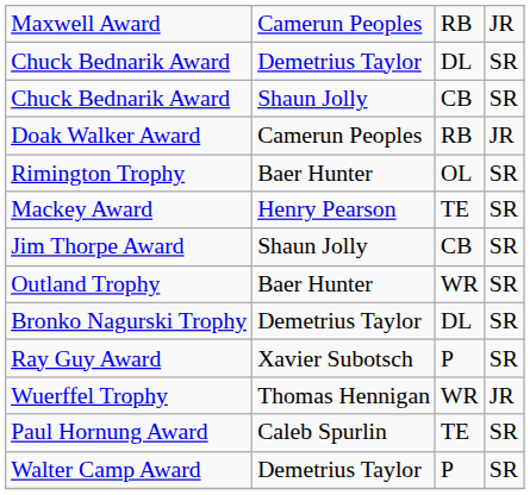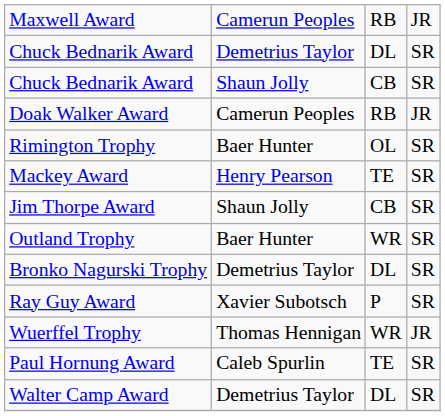Walter Camp Award | column 3: P -> DL
